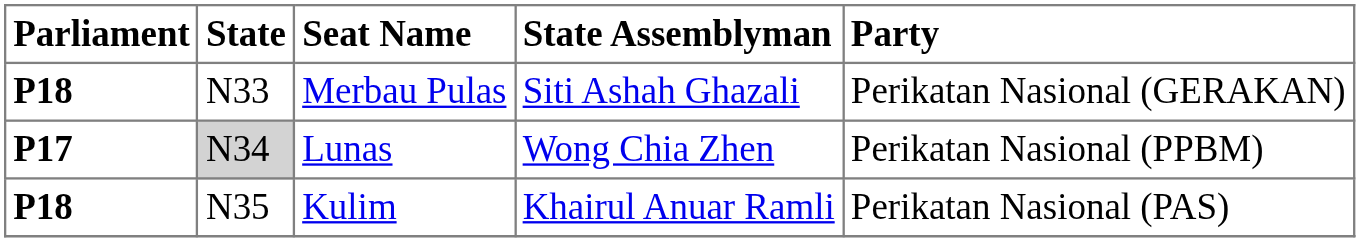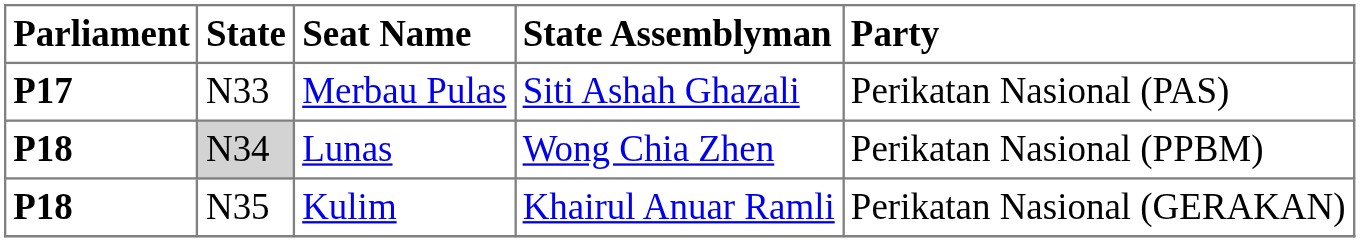Merbau Pulas | Parliament: P18 -> P17
Merbau Pulas | Party: Perikatan Nasional (GERAKAN) -> Perikatan Nasional (PAS)
Lunas | Parliament: P17 -> P18
Kulim | Party: Perikatan Nasional (PAS) -> Perikatan Nasional (GERAKAN)
